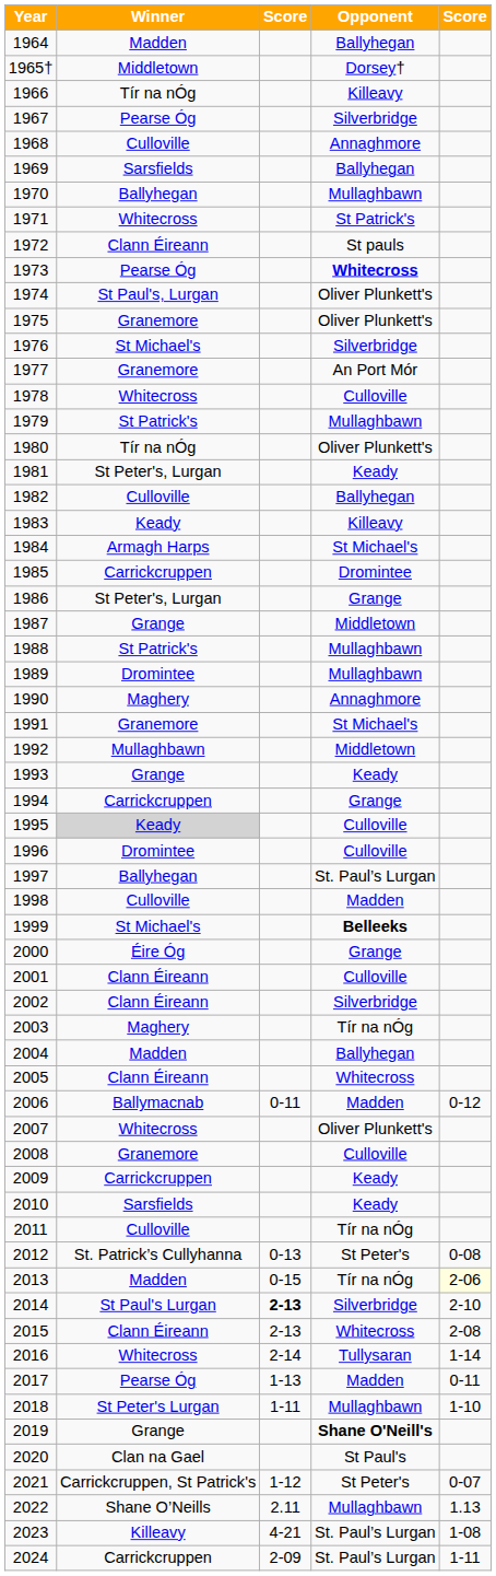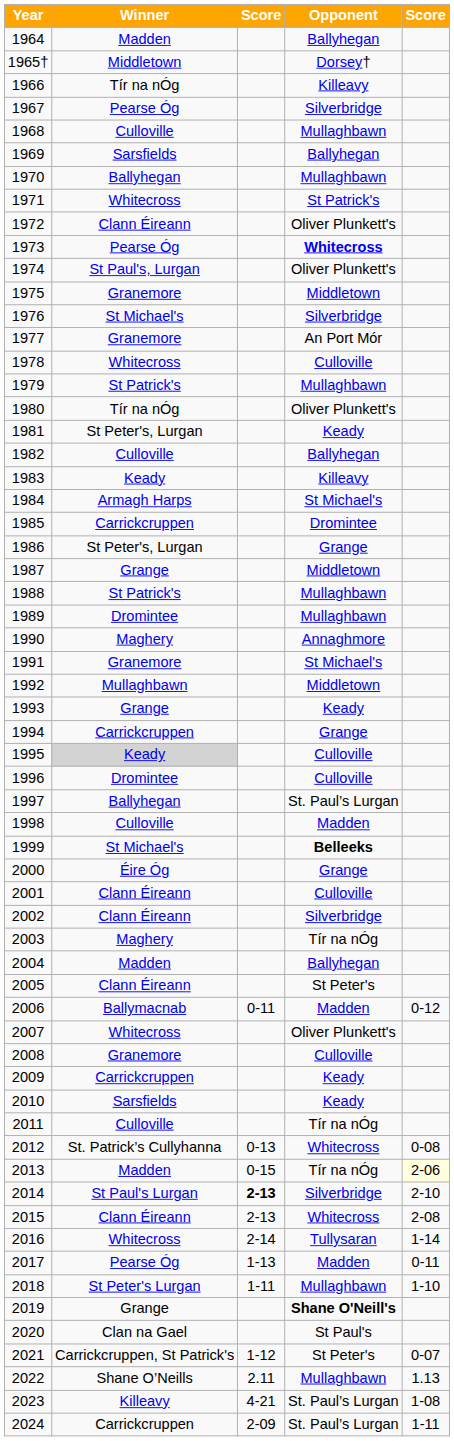1968 | Opponent: Annaghmore -> Mullaghbawn
1972 | Opponent: St pauls -> Oliver Plunkett's
1975 | Opponent: Oliver Plunkett's -> Middletown
2005 | Opponent: Whitecross -> St Peter's
2012 | Opponent: St Peter's -> Whitecross
